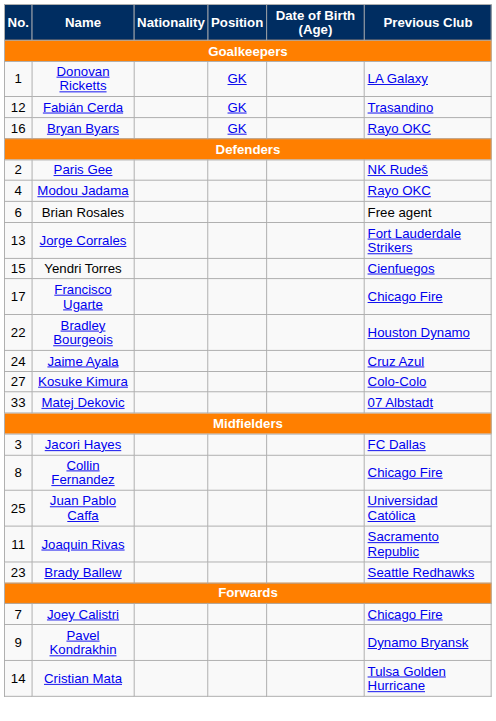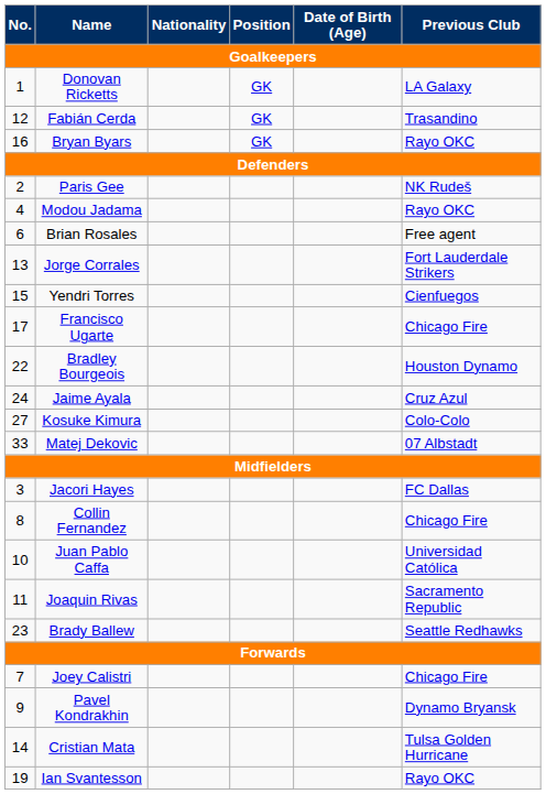Juan Pablo Caffa | No.: 25 -> 10
+ row: 19 | Ian Svantesson | Rayo OKC
